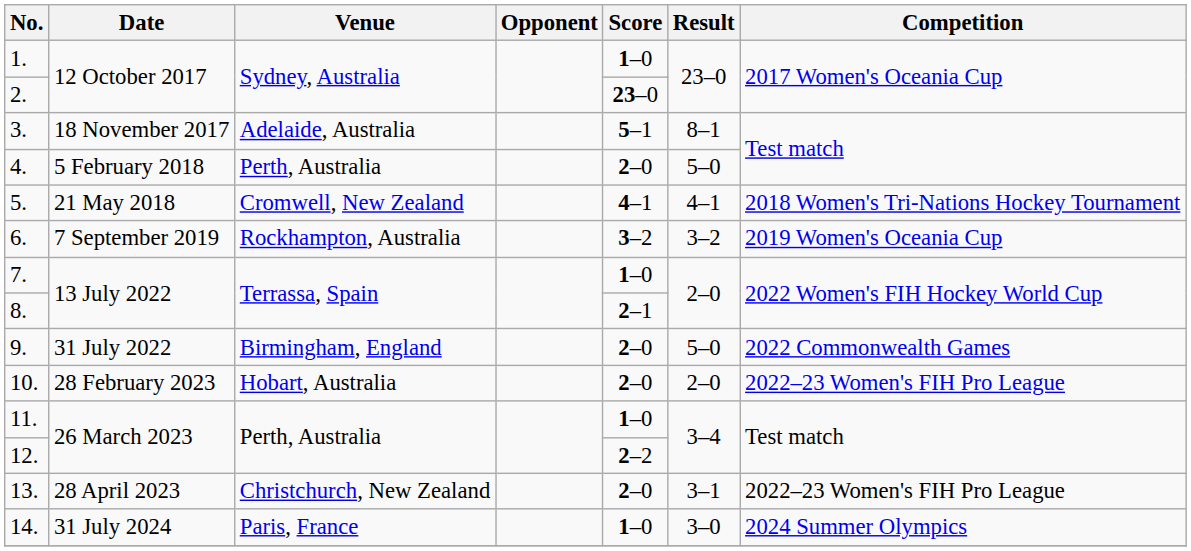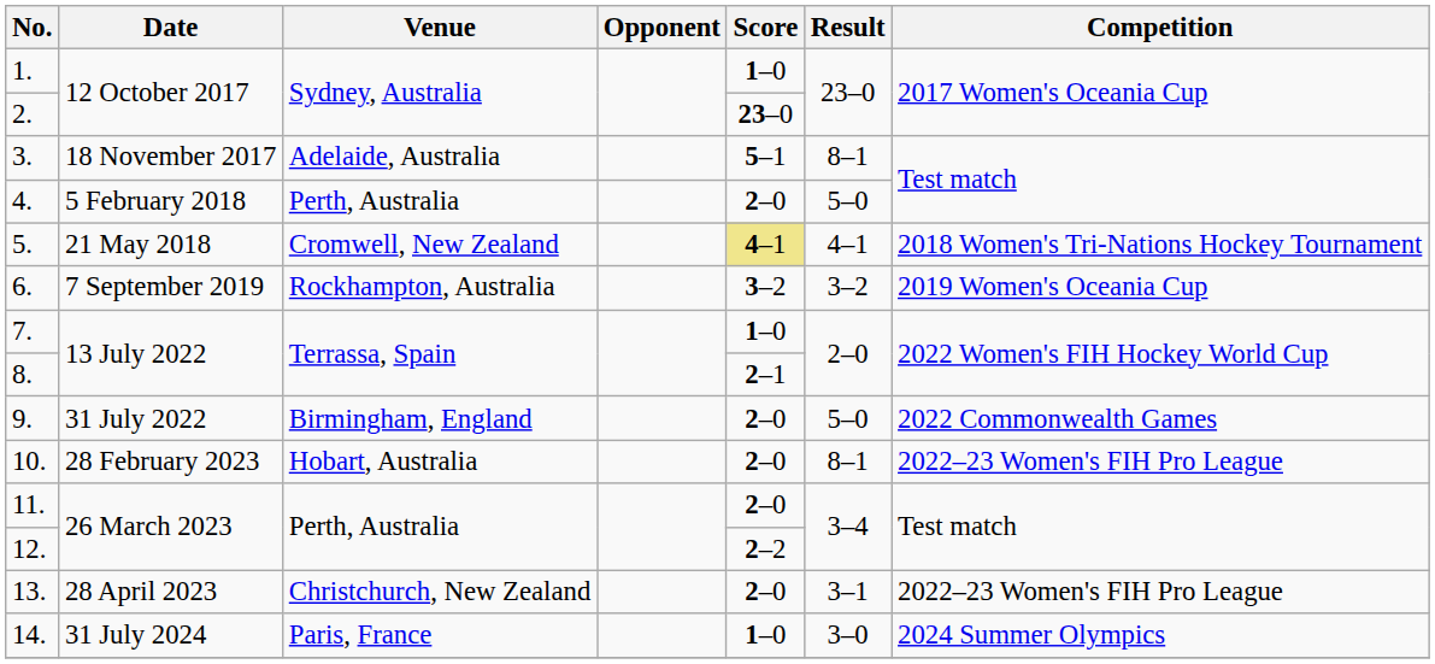5. | Score: no background -> khaki background
10. | Result: 2–0 -> 8–1
11. | Score: 1–0 -> 2–0
